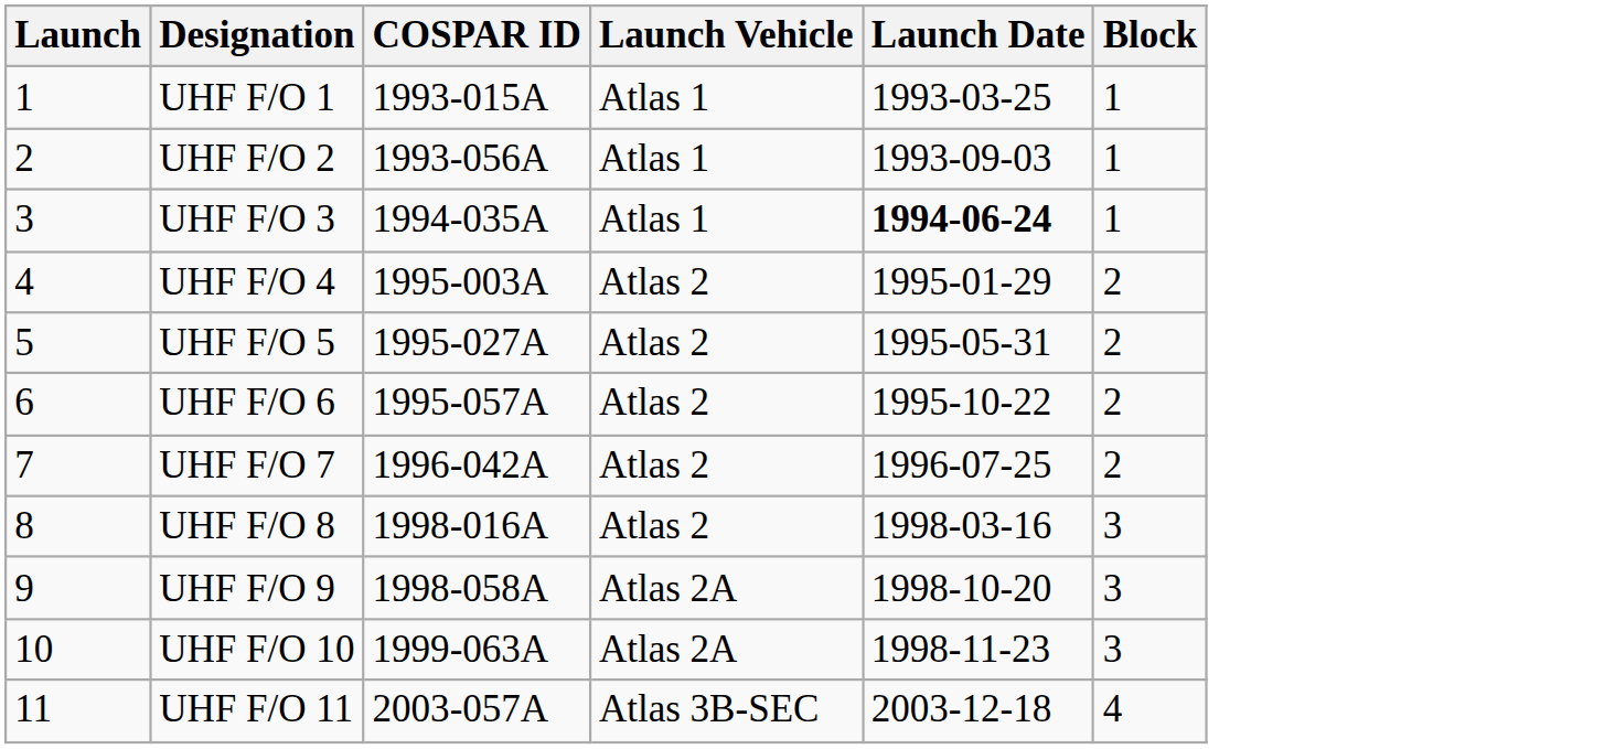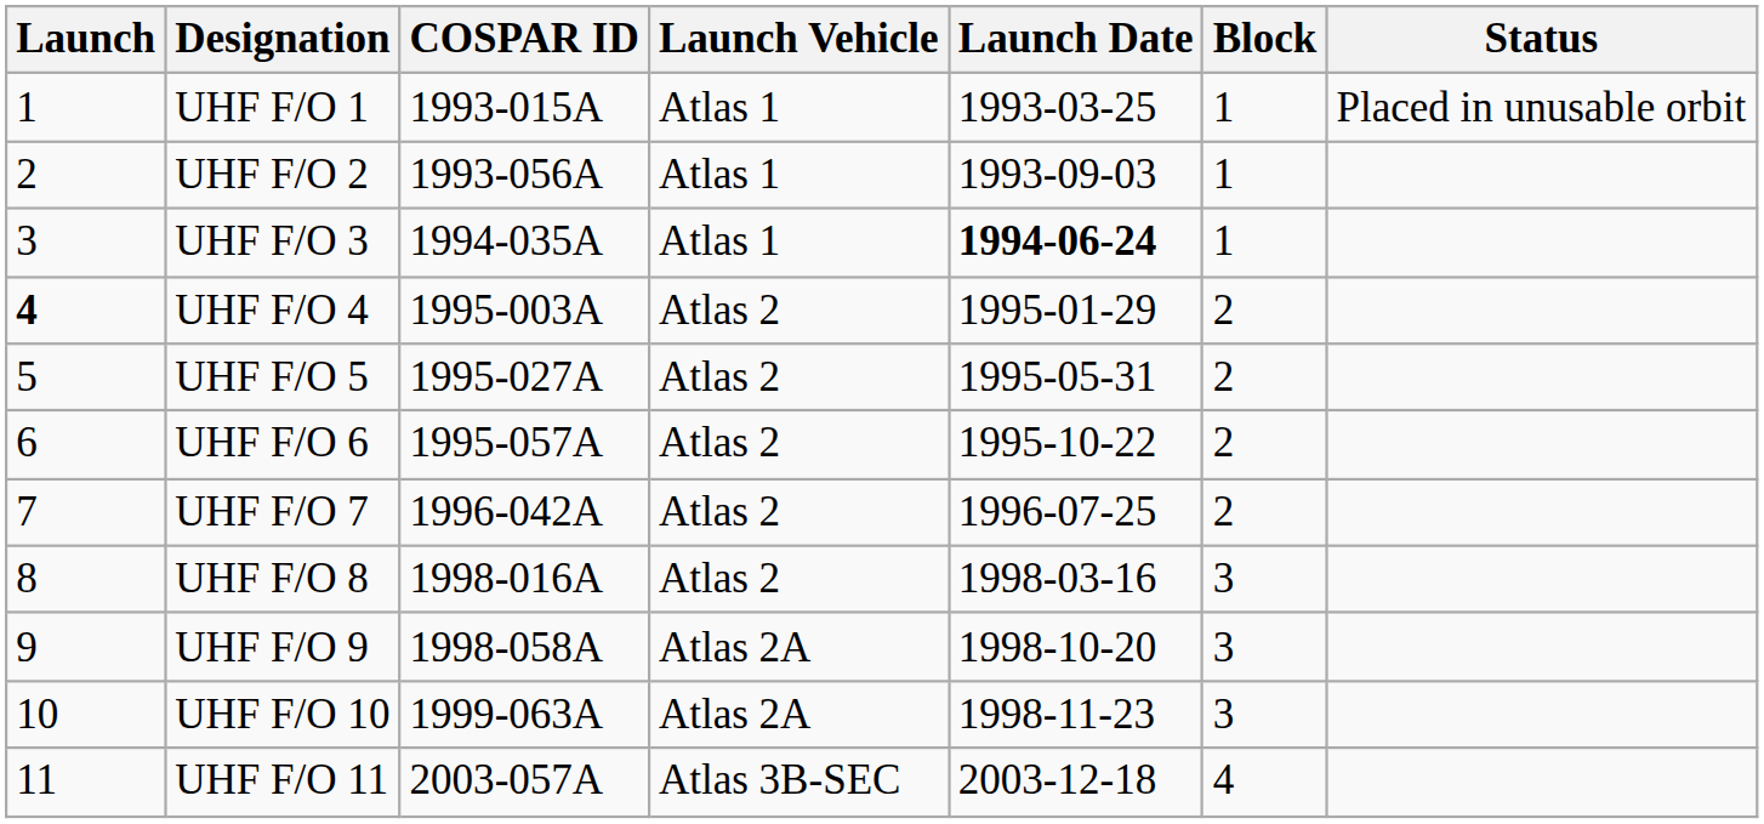+ column: Status | Placed in unusable orbit
UHF F/O 4 | Launch: normal -> bold
